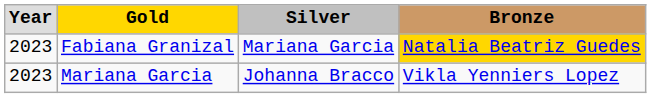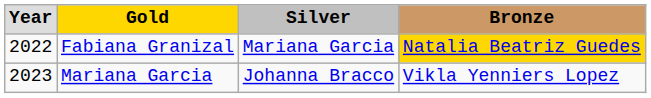Fabiana Granizal | column 1: 2023 -> 2022
